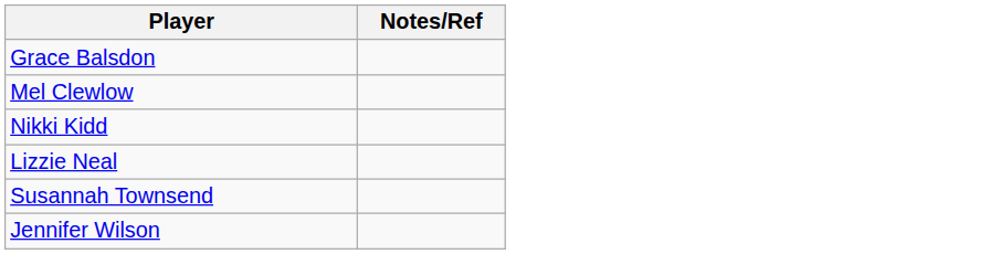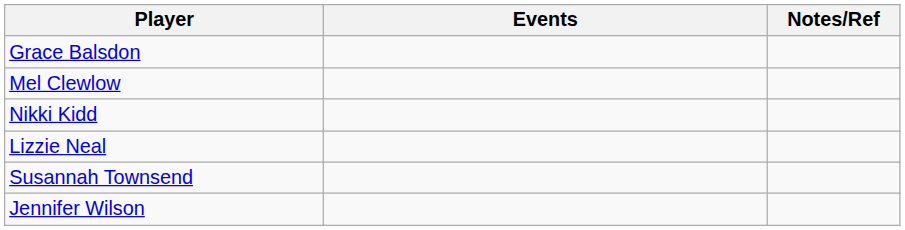+ column: Events
